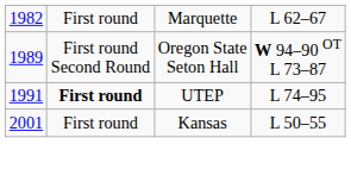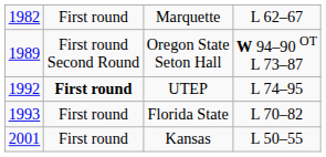UTEP | column 1: 1991 -> 1992
+ row: 1993 | First round | Florida State | L 70–82
